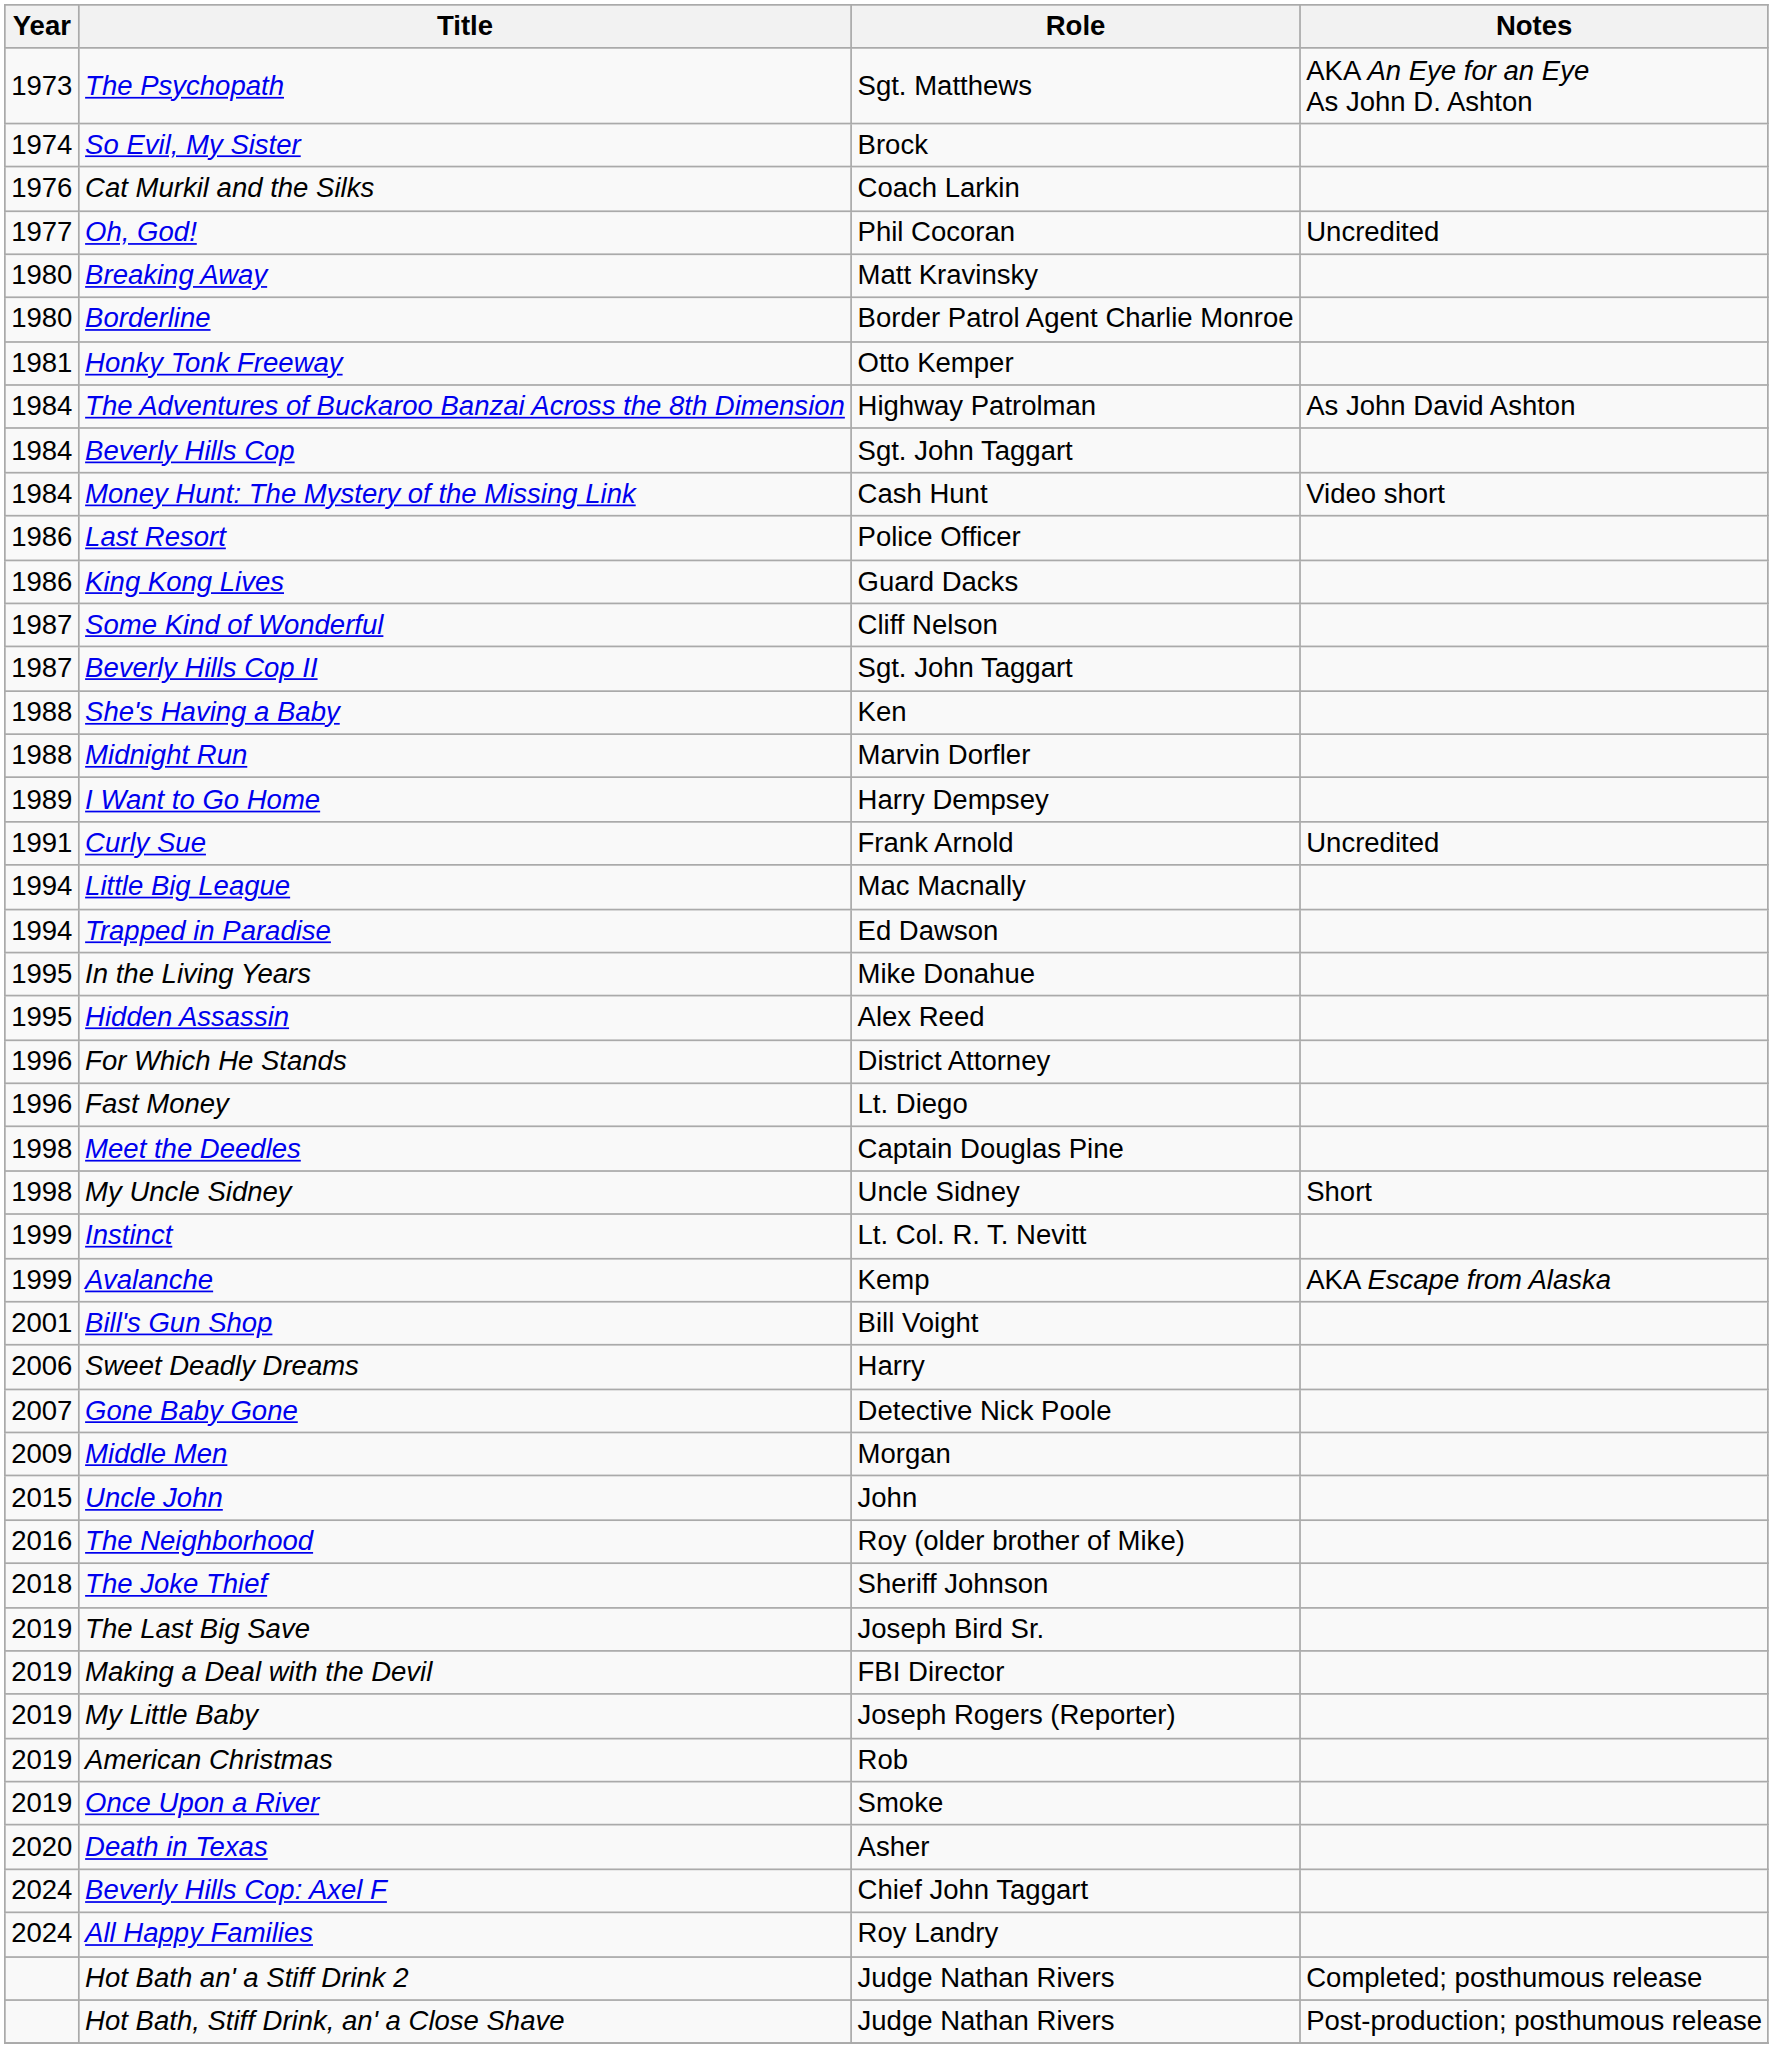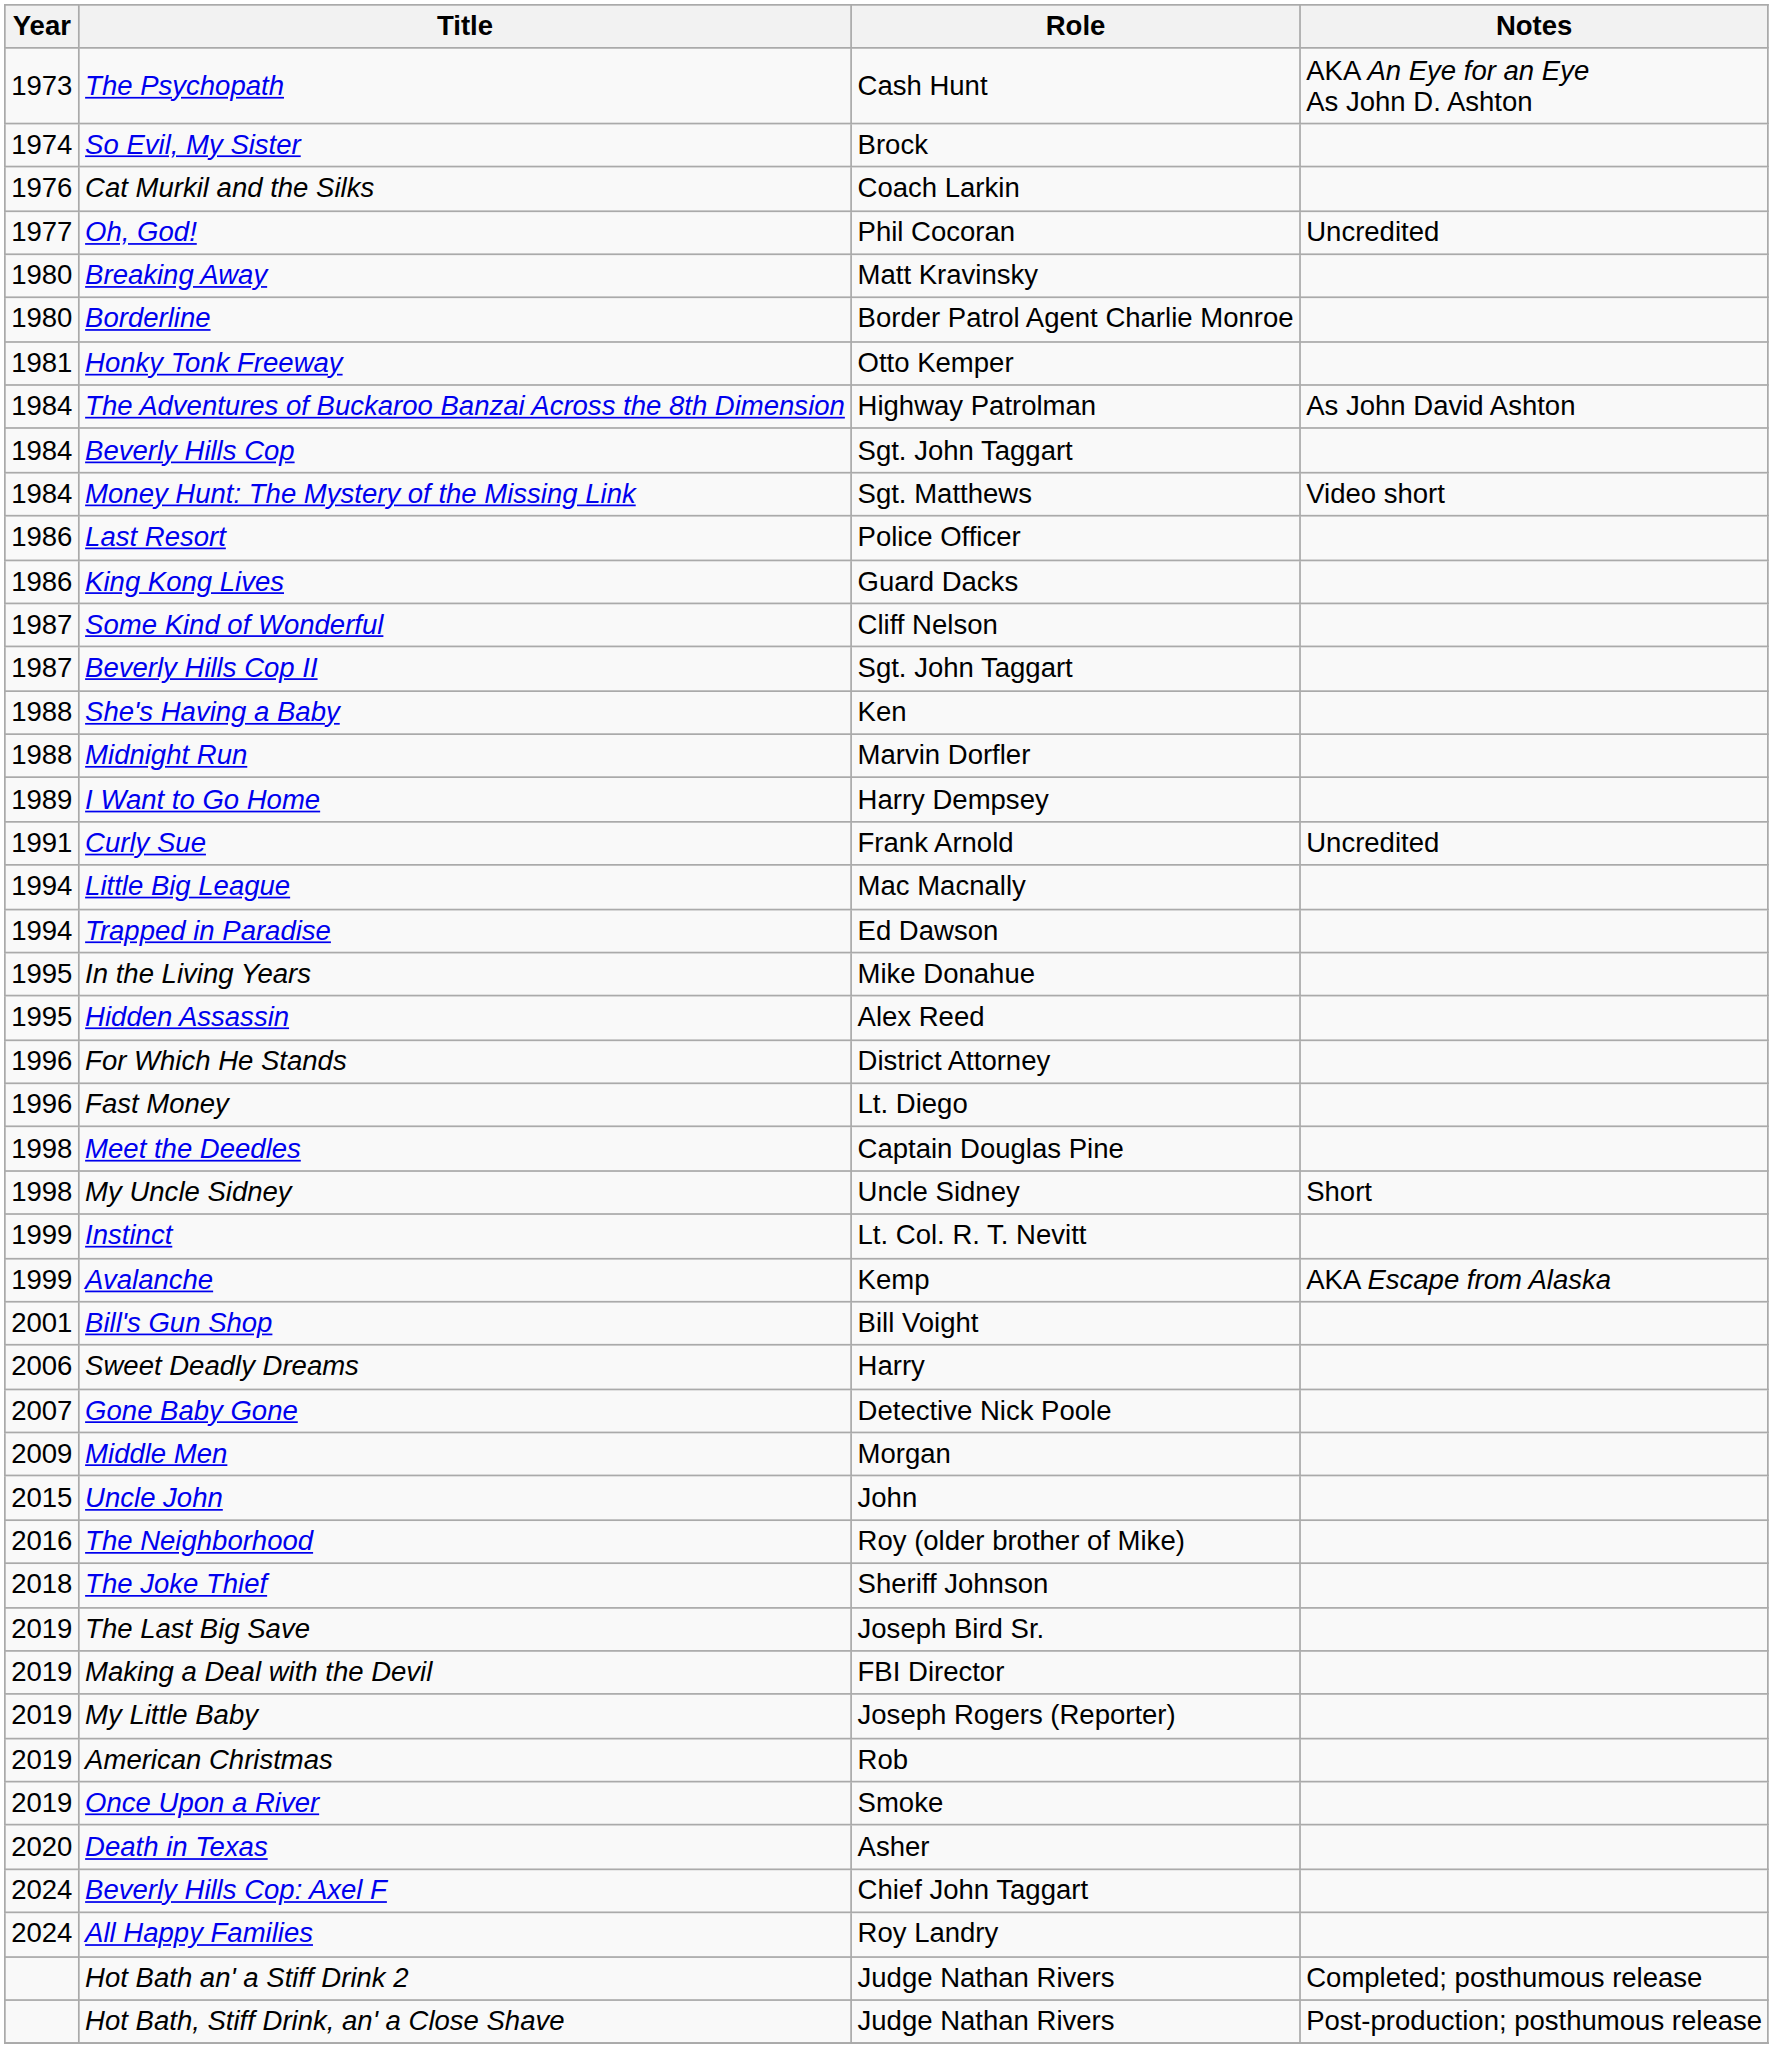The Psychopath | Role: Sgt. Matthews -> Cash Hunt
Money Hunt: The Mystery of the Missing Link | Role: Cash Hunt -> Sgt. Matthews
